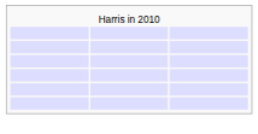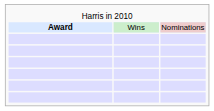+ row: Award | Wins | Nominations
